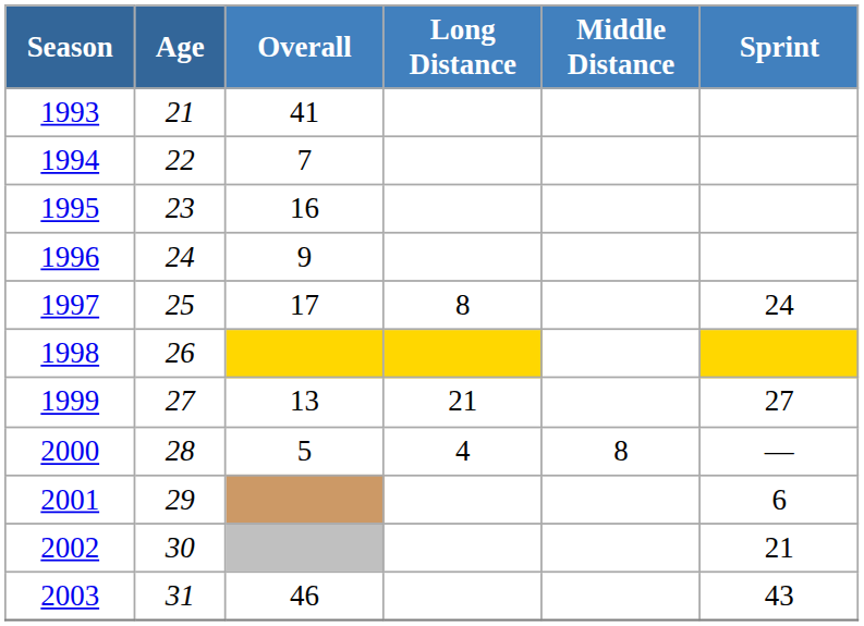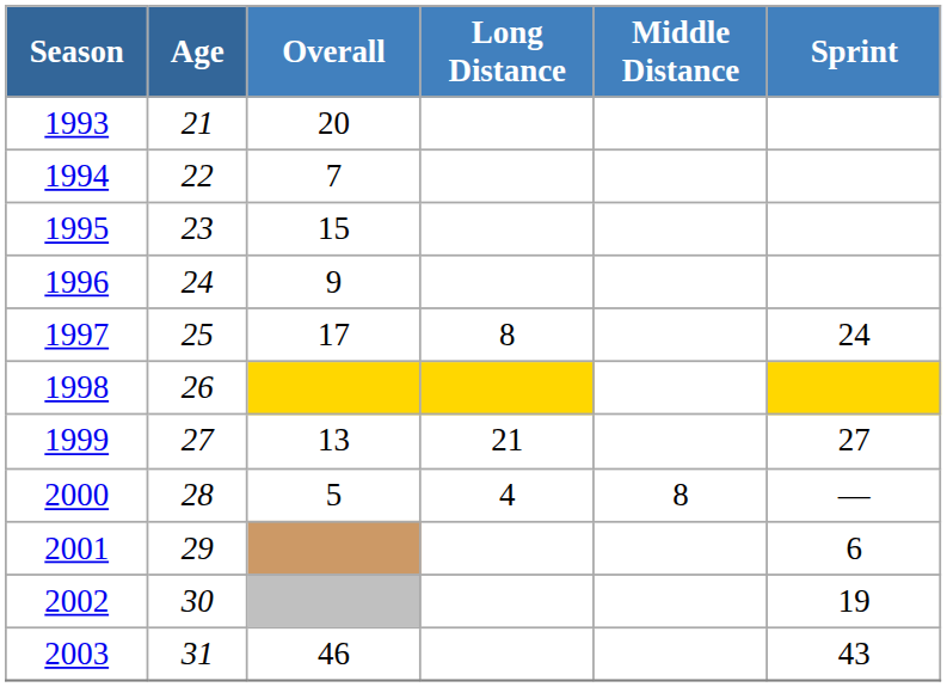1993 | Overall: 41 -> 20
1995 | Overall: 16 -> 15
2002 | Sprint: 21 -> 19
